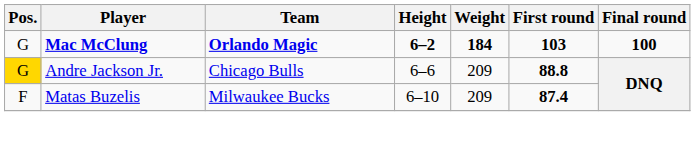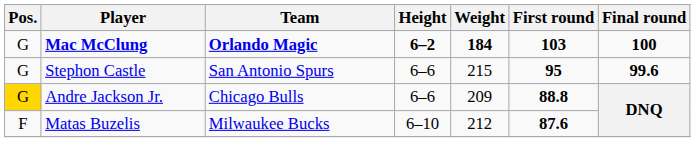+ row: G | Stephon Castle | San Antonio Spurs | 6–6 | 215 | 95 | 99.6
Matas Buzelis | Weight: 209 -> 212
Matas Buzelis | First round: 87.4 -> 87.6
